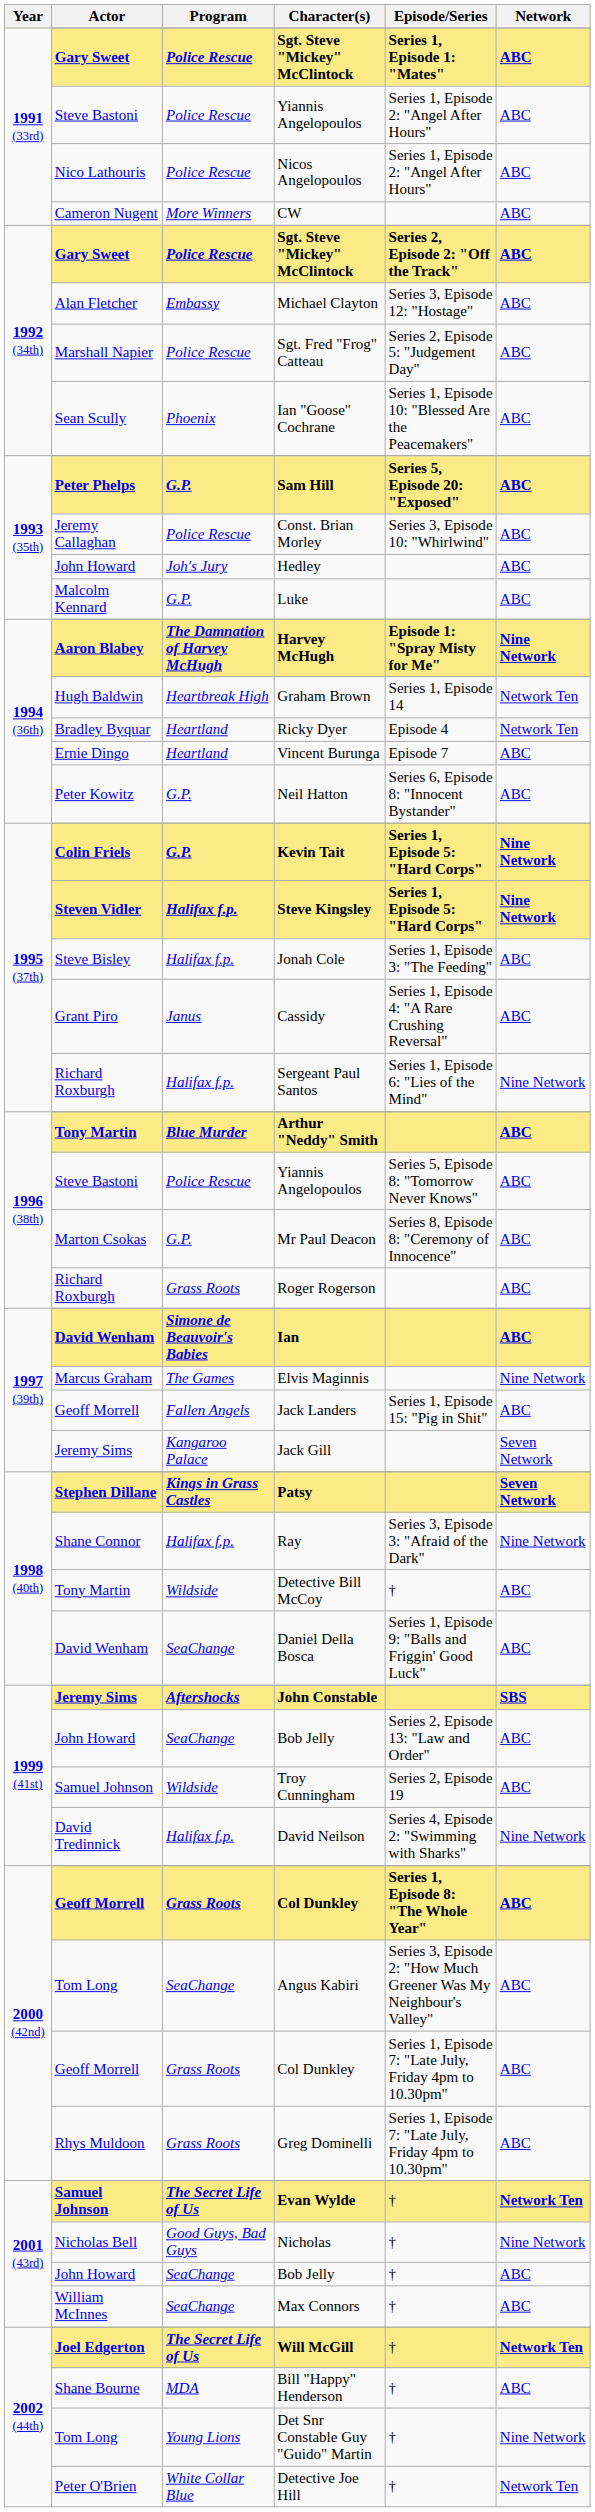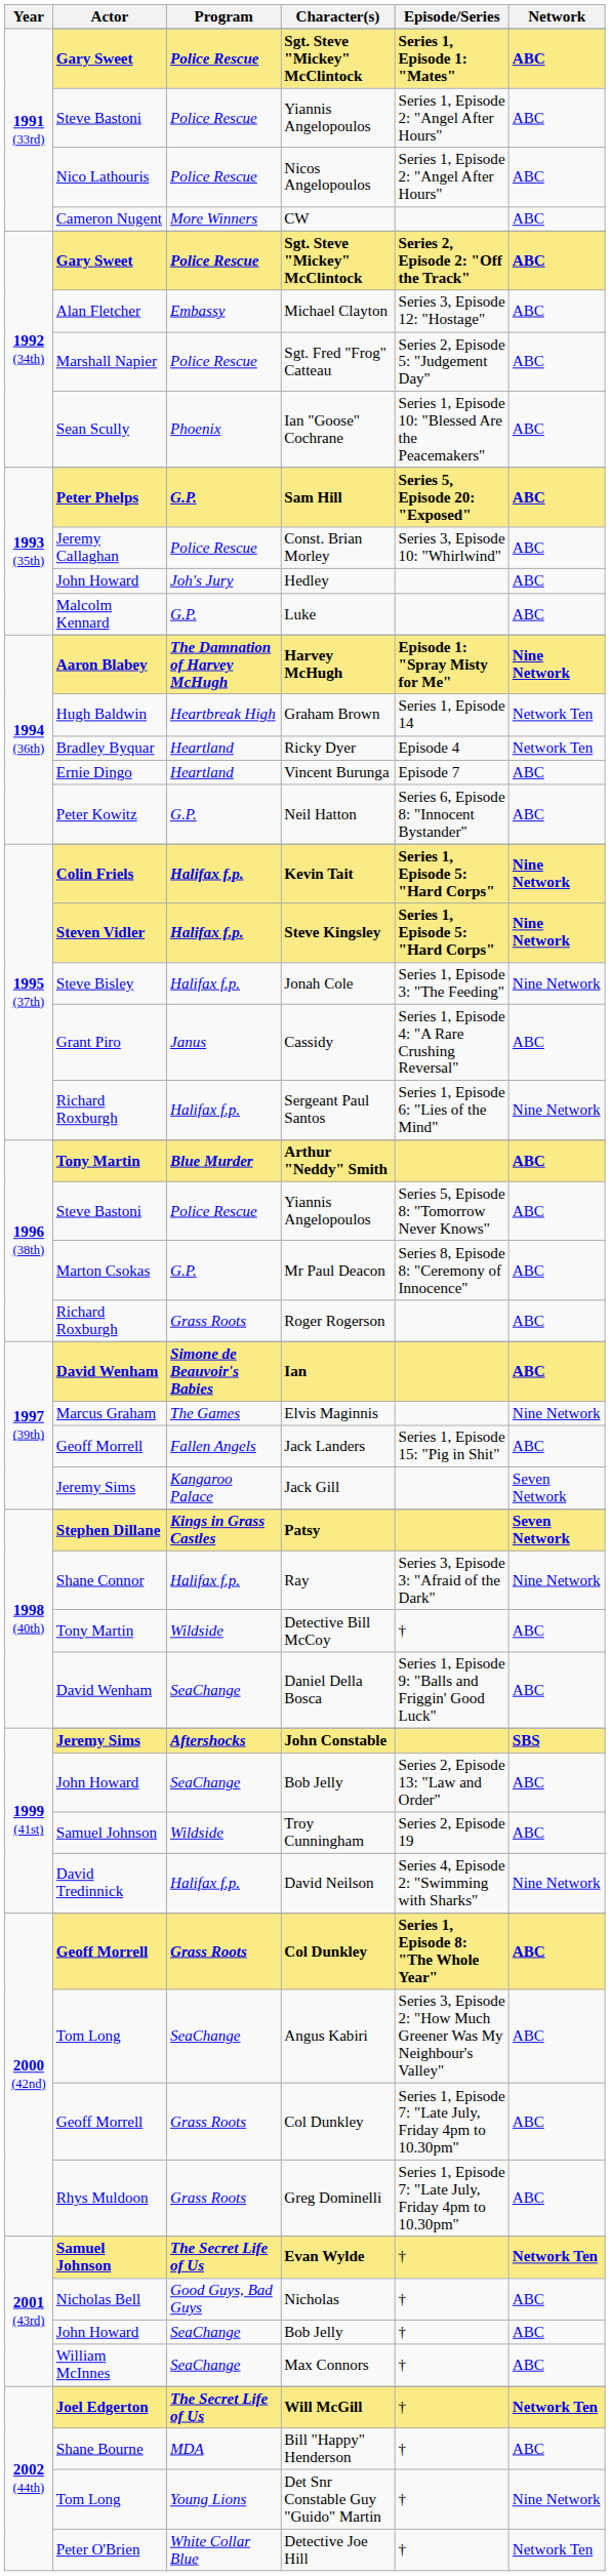Kevin Tait | Program: G.P. -> Halifax f.p.
Jonah Cole | Network: ABC -> Nine Network
Nicholas | Network: Nine Network -> ABC
